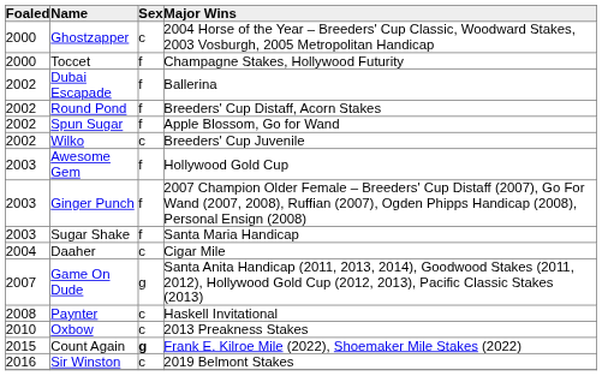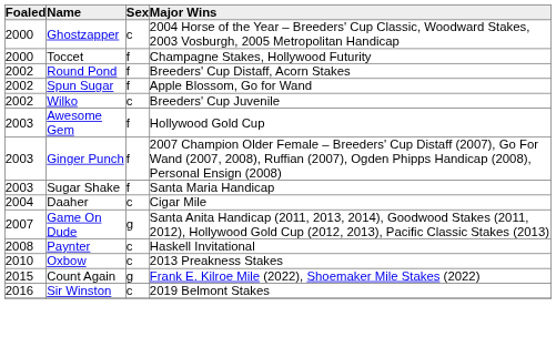- row: 2002 | Dubai Escapade | f | Ballerina
Count Again | Sex: bold -> normal
